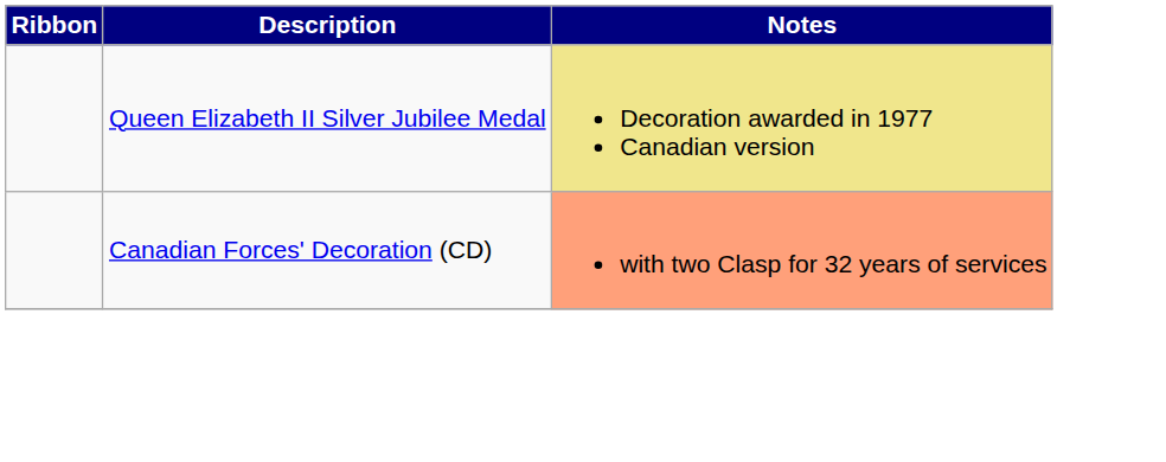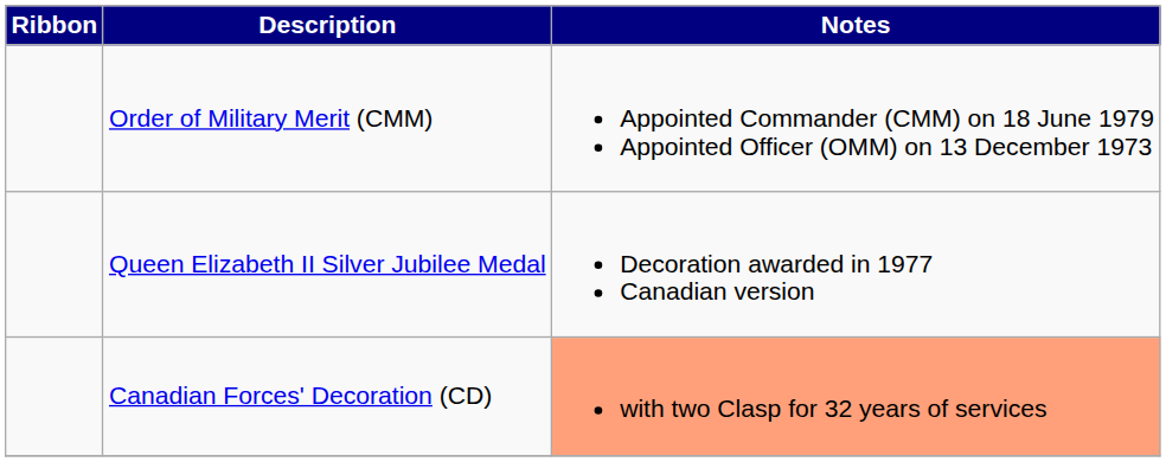+ row: Order of Military Merit (CMM) | Appointed Commander (CMM) on 18 June 1979 Appointed Officer (OMM) on 13 December 1973
Queen Elizabeth II Silver Jubilee Medal | Notes: khaki background -> no background
